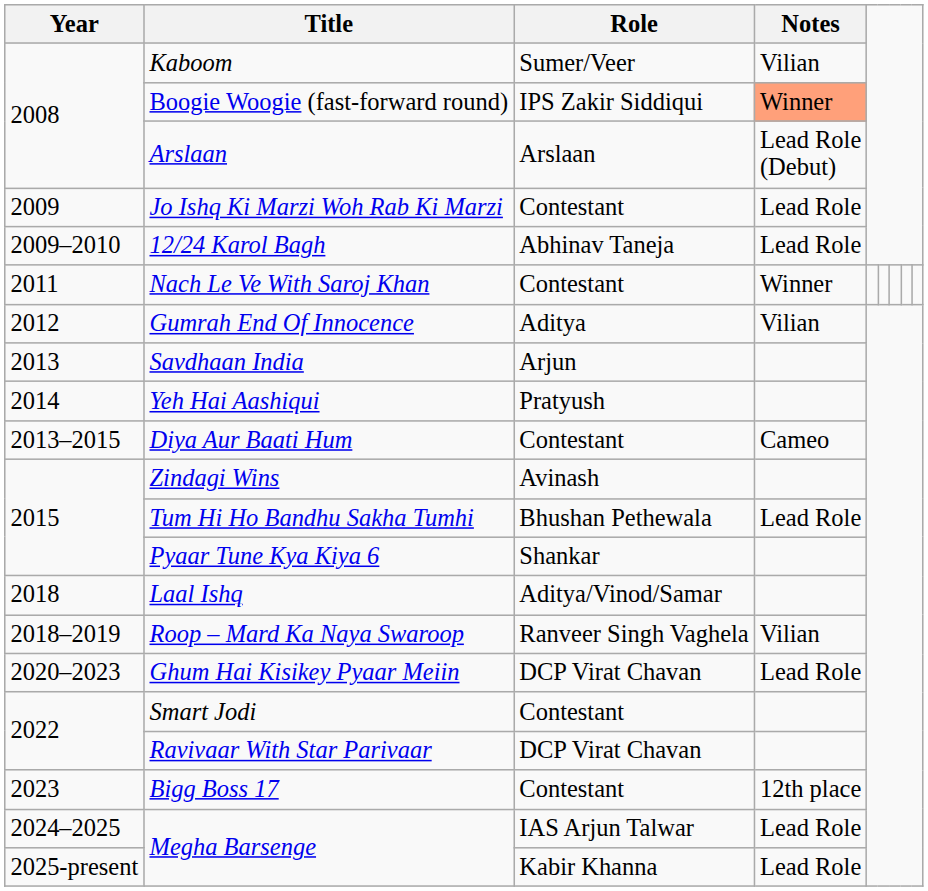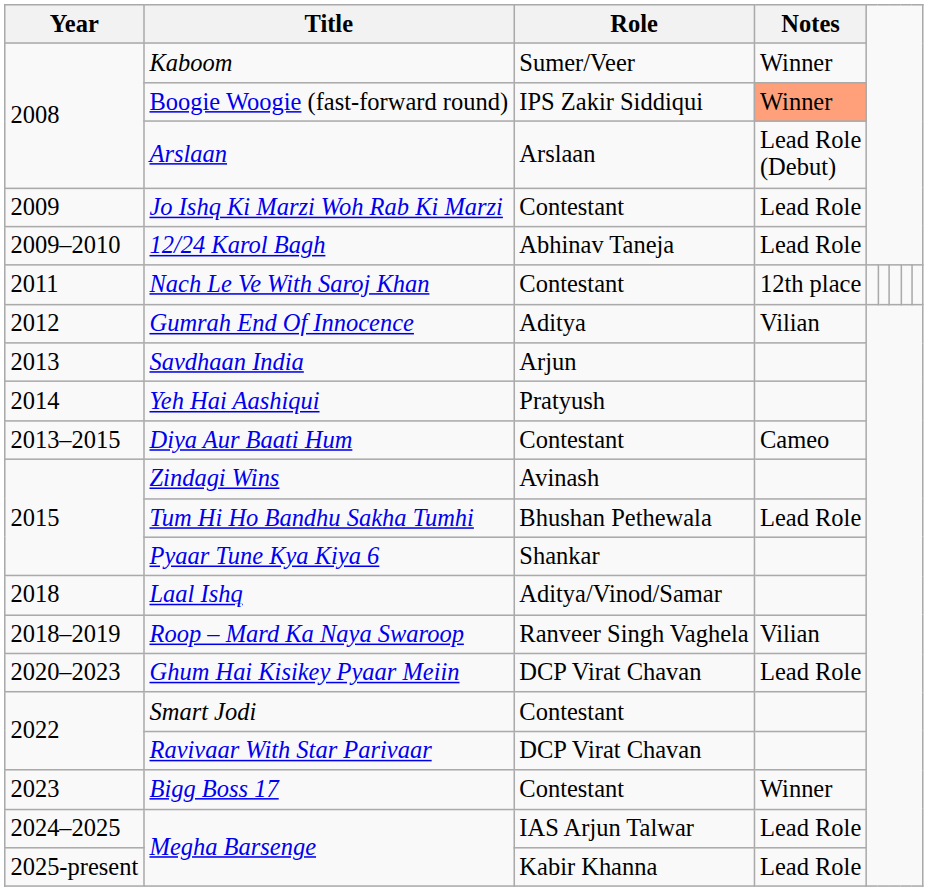Kaboom | Notes: Vilian -> Winner
Nach Le Ve With Saroj Khan | Notes: Winner -> 12th place
Bigg Boss 17 | Notes: 12th place -> Winner
